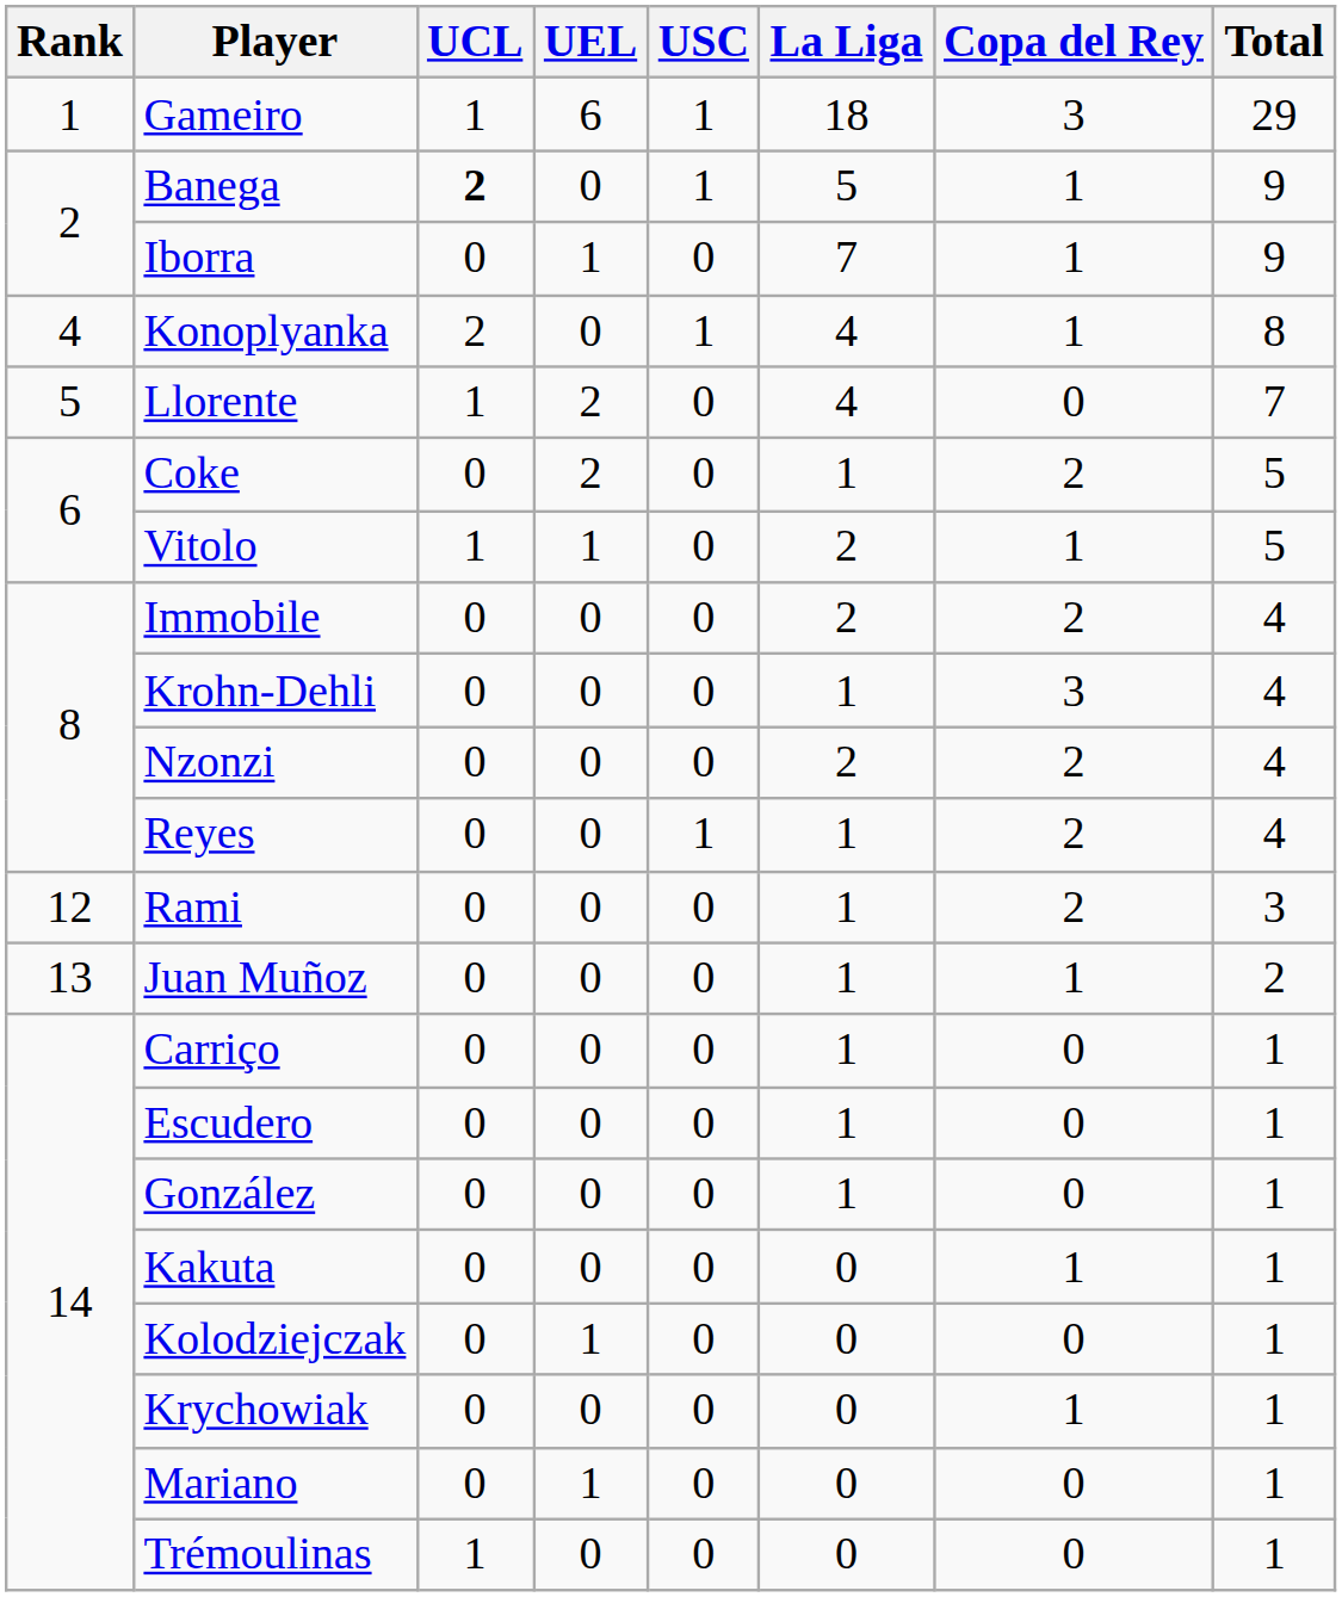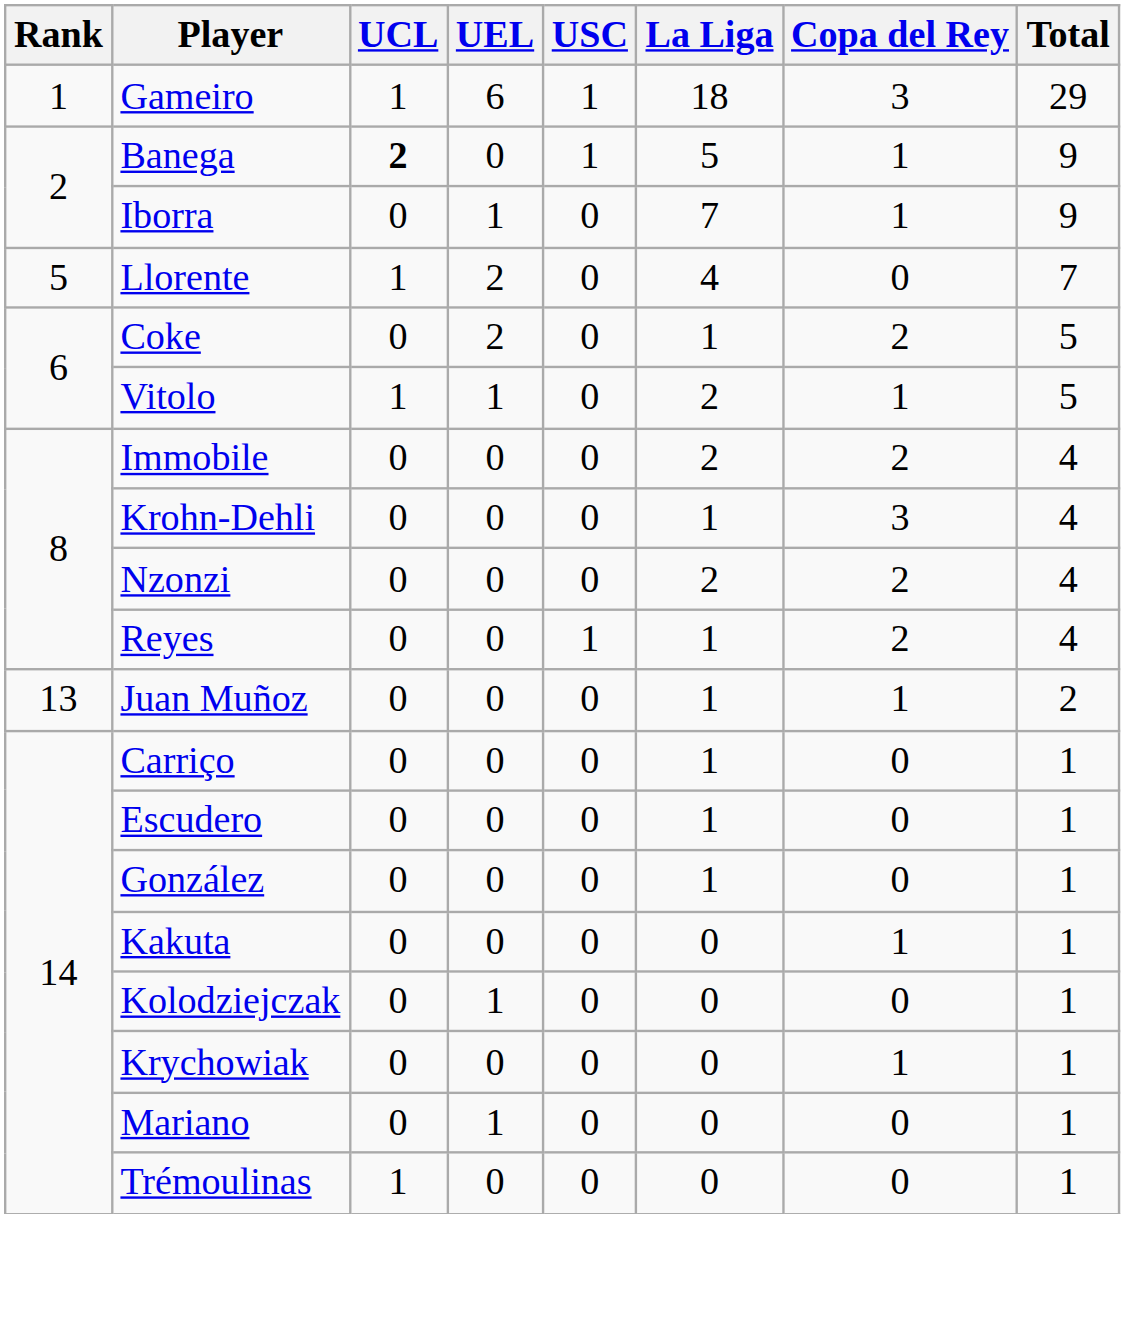- row: 4 | Konoplyanka | 2 | 0 | 1 | 4 | 1 | 8
- row: 12 | Rami | 0 | 0 | 0 | 1 | 2 | 3
